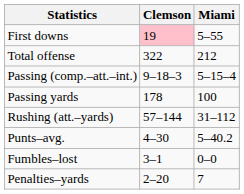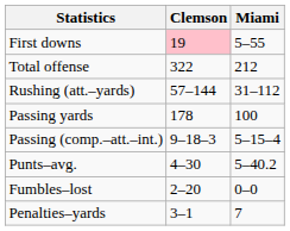rows swapped: Rushing (att.–yards) <-> Passing (comp.–att.–int.)
Fumbles–lost | Clemson: 3–1 -> 2–20
Penalties–yards | Clemson: 2–20 -> 3–1
